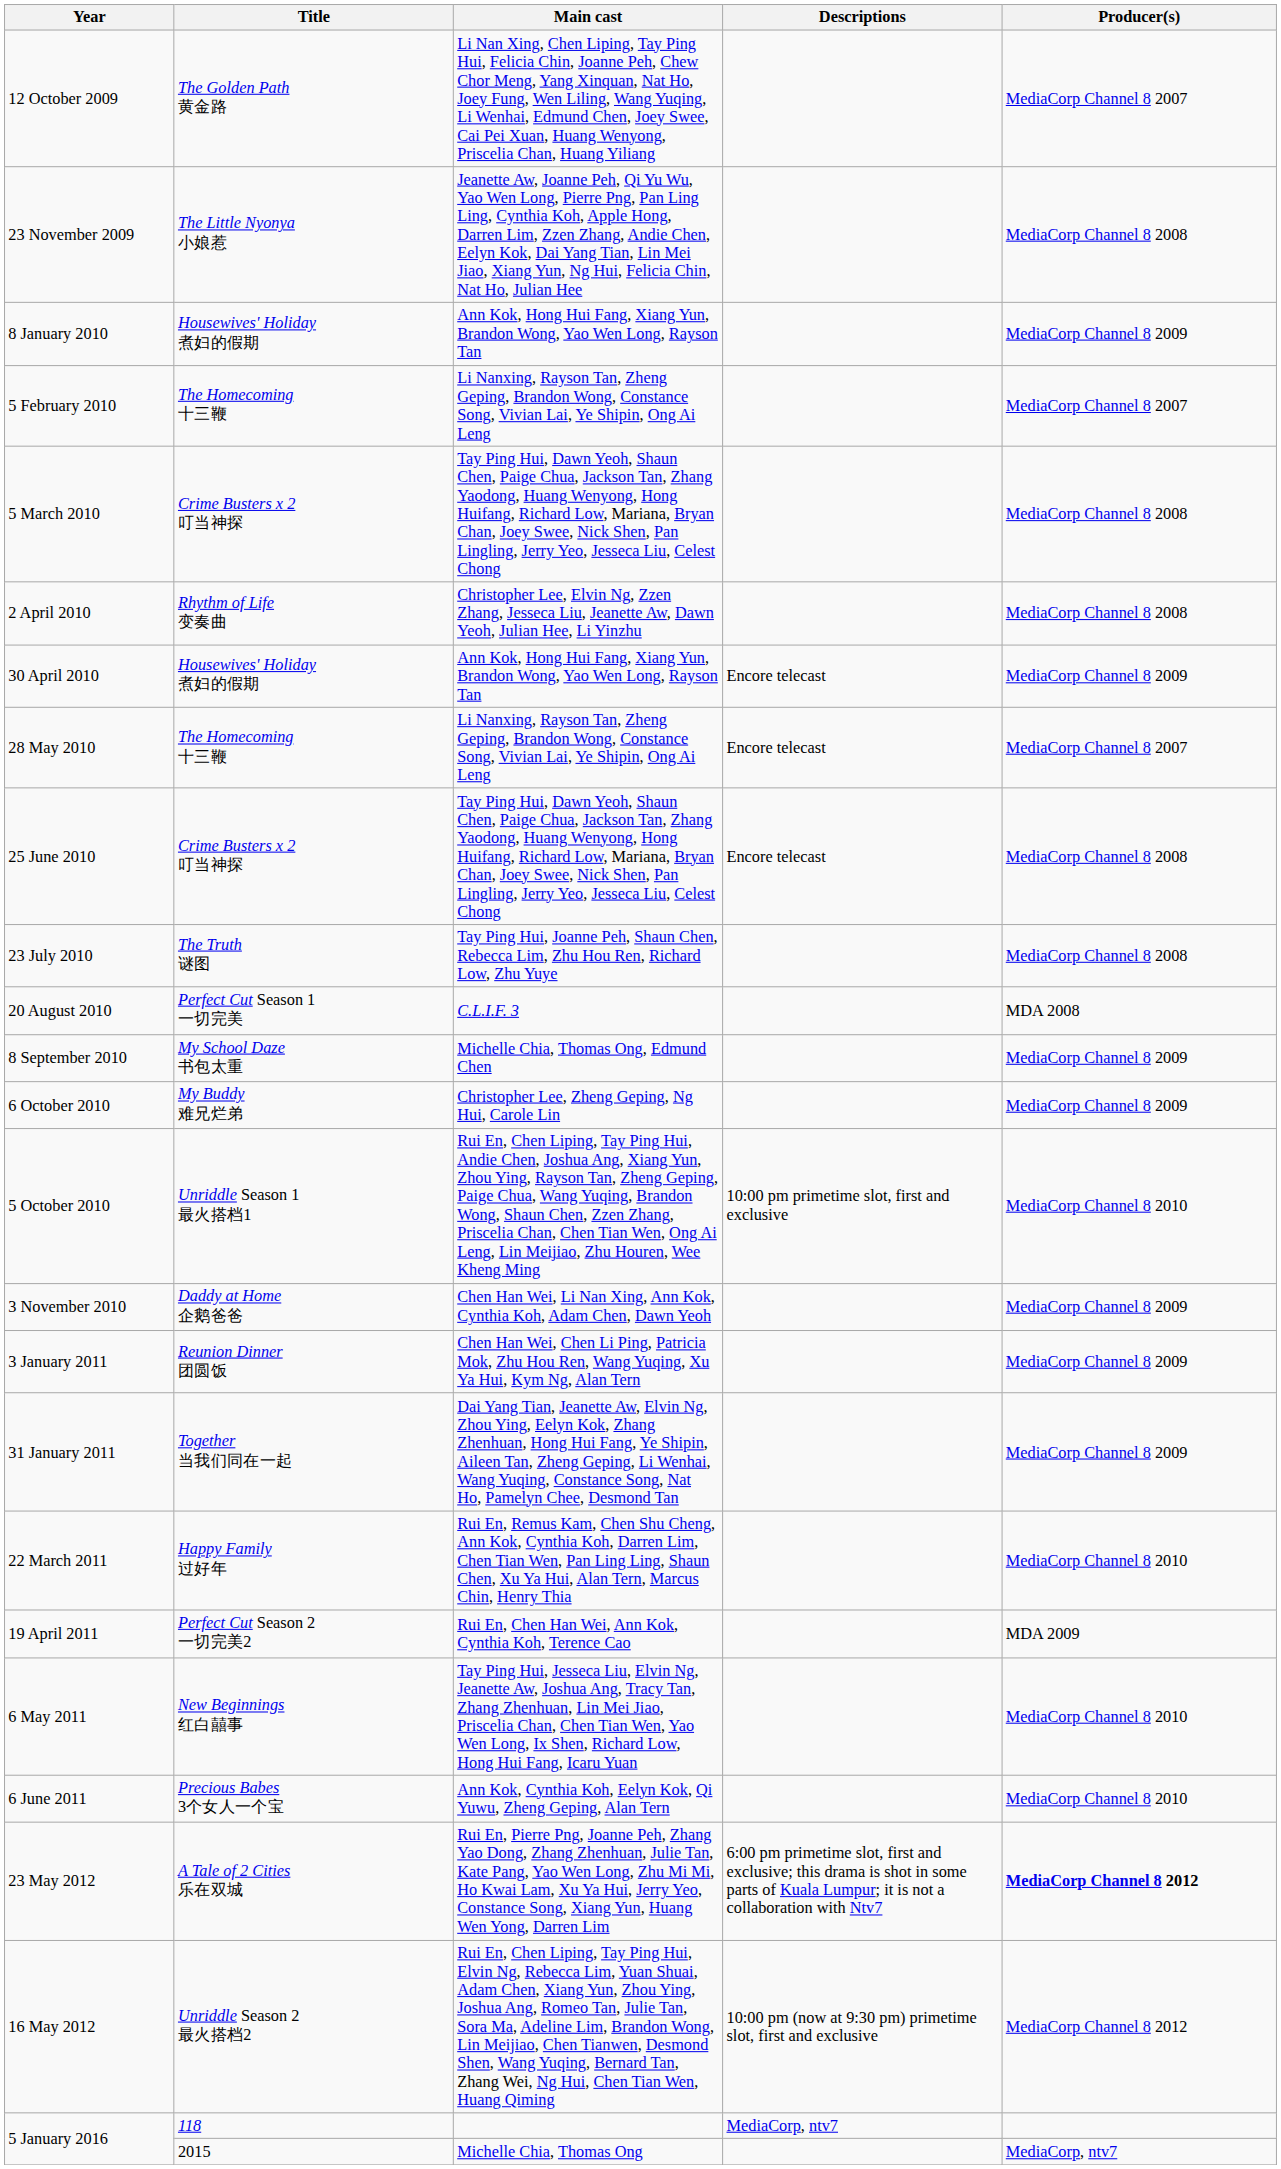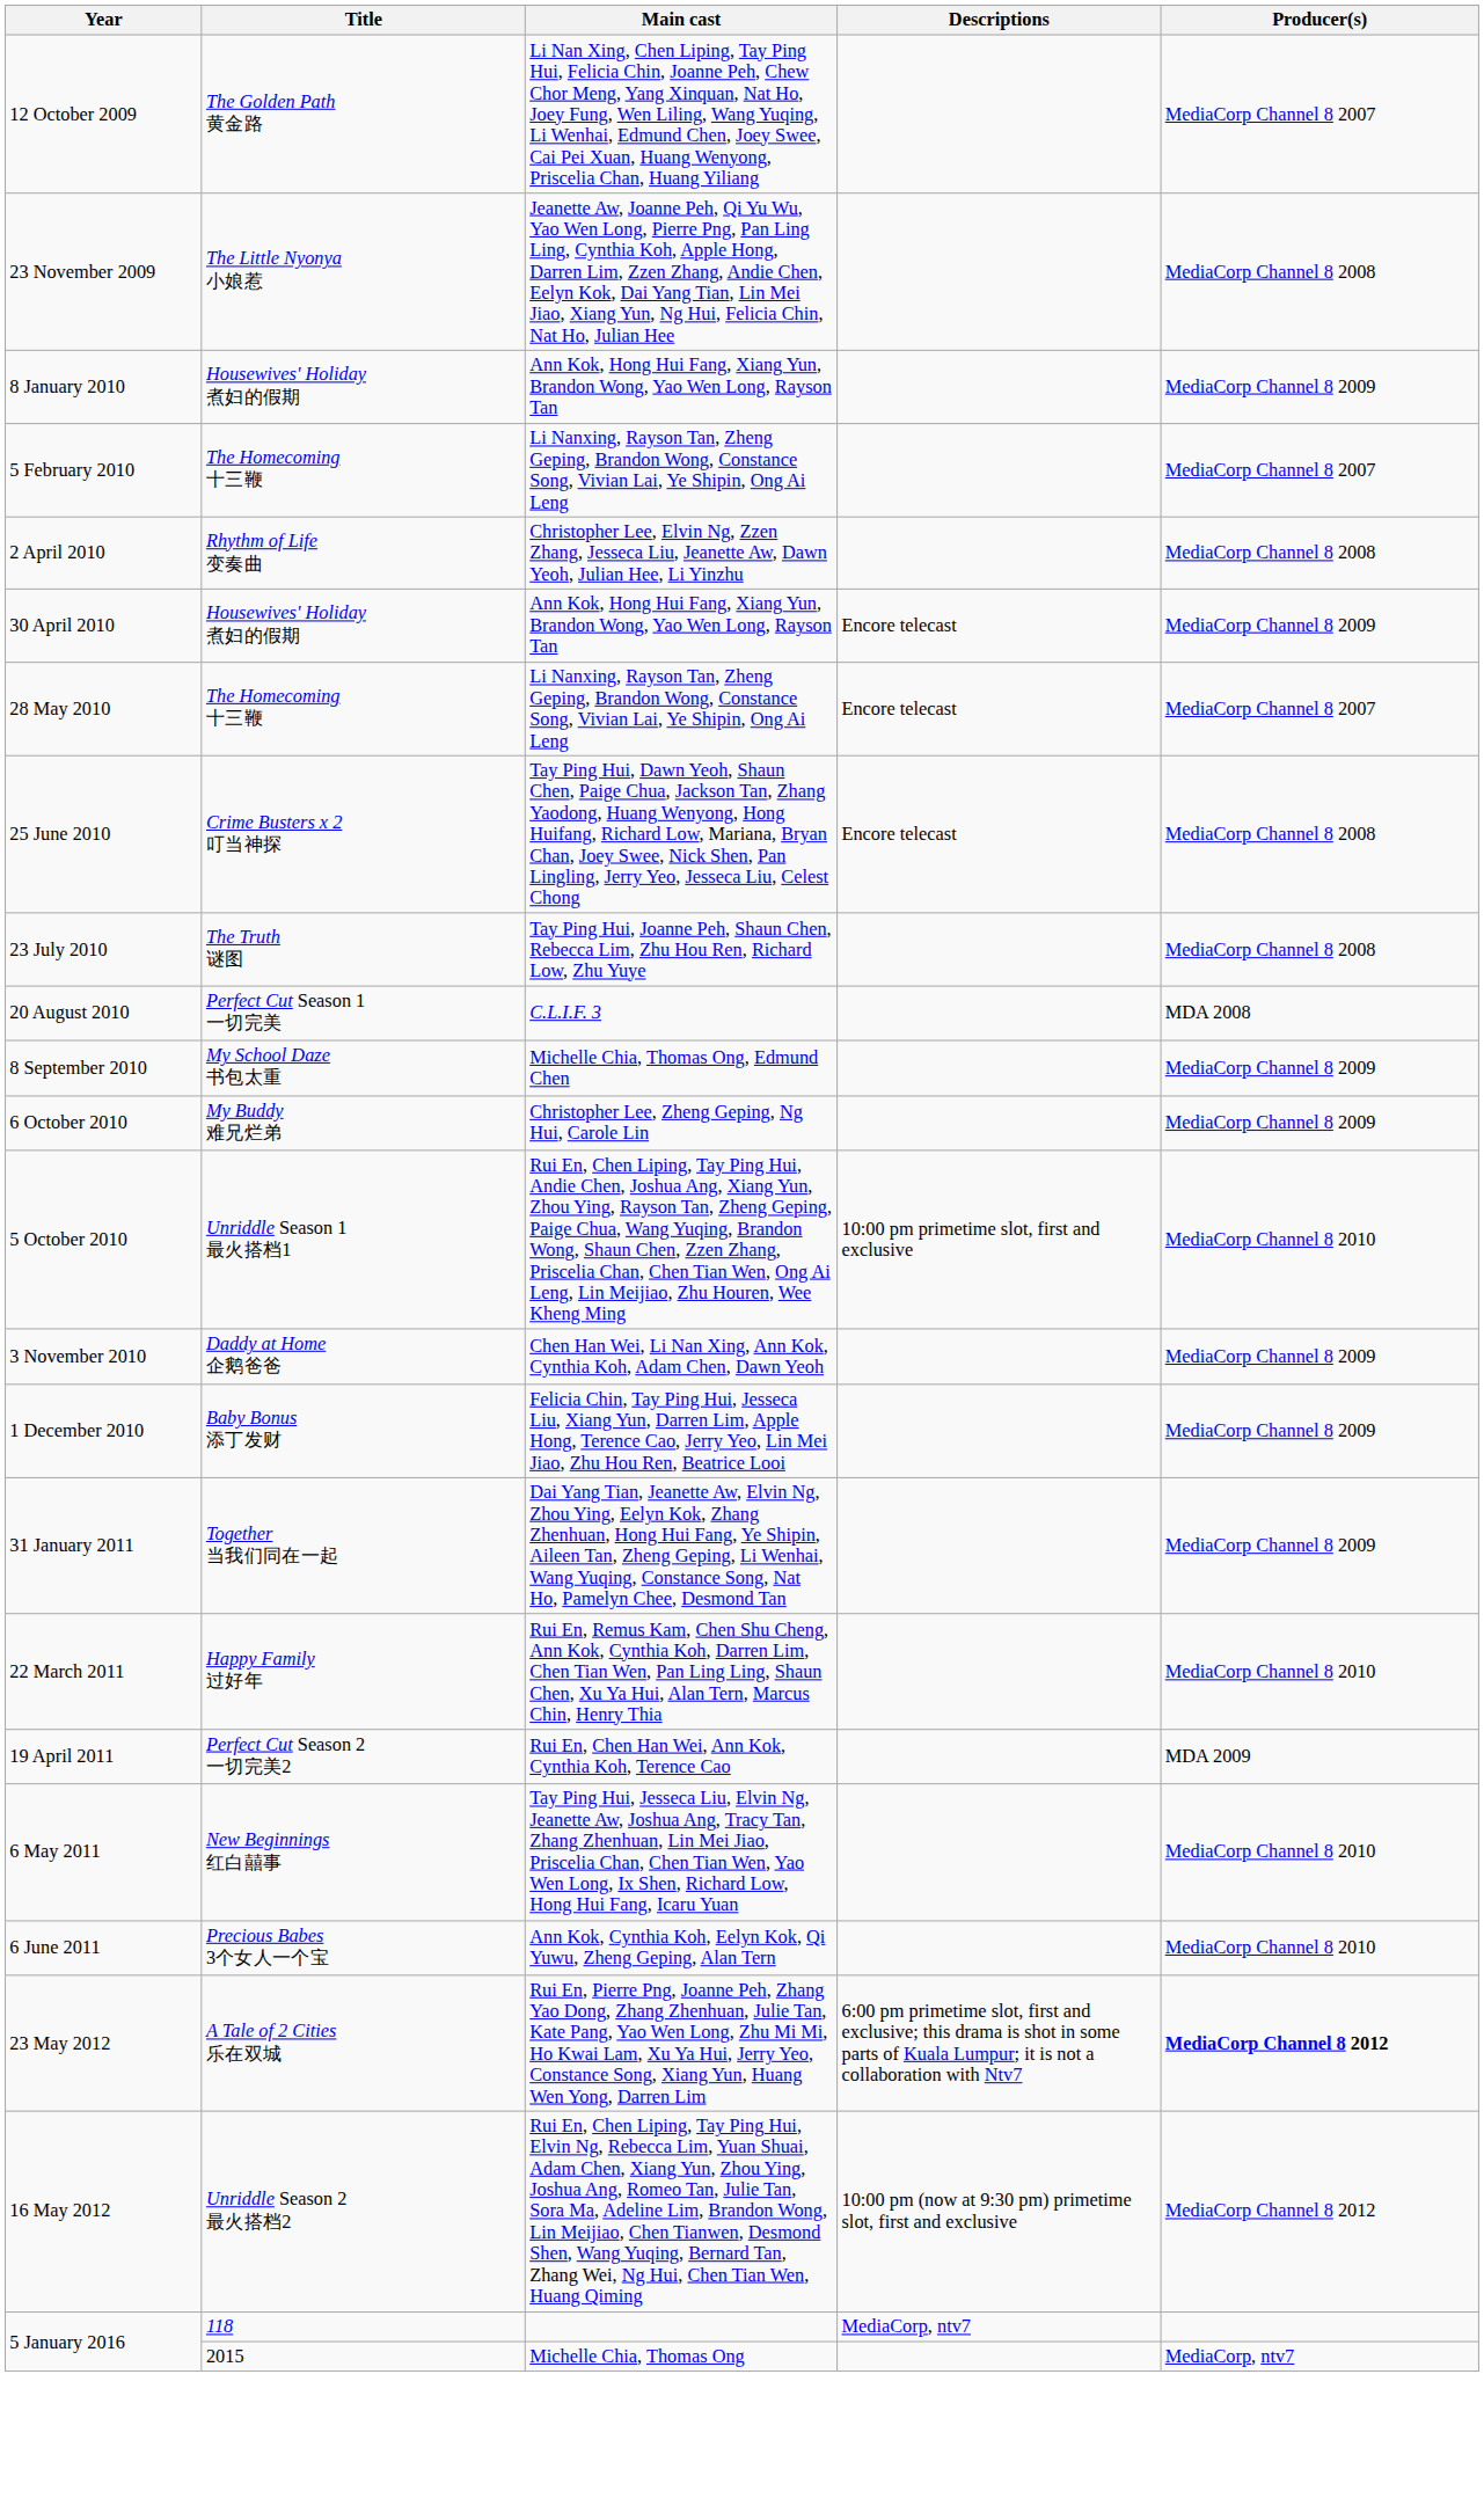- row: 5 March 2010 | Crime Busters x 2 叮当神探 | Tay Ping Hui, Dawn Yeoh, Shaun Chen, Paige Chua, Jackson Tan, Zhang Yaodong, Huang Wenyong, Hong Huifang, Richard Low, Mariana, Bryan Chan, Joey Swee, Nick Shen, Pan Lingling, Jerry Yeo, Jesseca Liu, Celest Chong | MediaCorp Channel 8 2008
+ row: 1 December 2010 | Baby Bonus 添丁发财 | Felicia Chin, Tay Ping Hui, Jesseca Liu, Xiang Yun, Darren Lim, Apple Hong, Terence Cao, Jerry Yeo, Lin Mei Jiao, Zhu Hou Ren, Beatrice Looi | MediaCorp Channel 8 2009
- row: 3 January 2011 | Reunion Dinner 团圆饭 | Chen Han Wei, Chen Li Ping, Patricia Mok, Zhu Hou Ren, Wang Yuqing, Xu Ya Hui, Kym Ng, Alan Tern | MediaCorp Channel 8 2009
